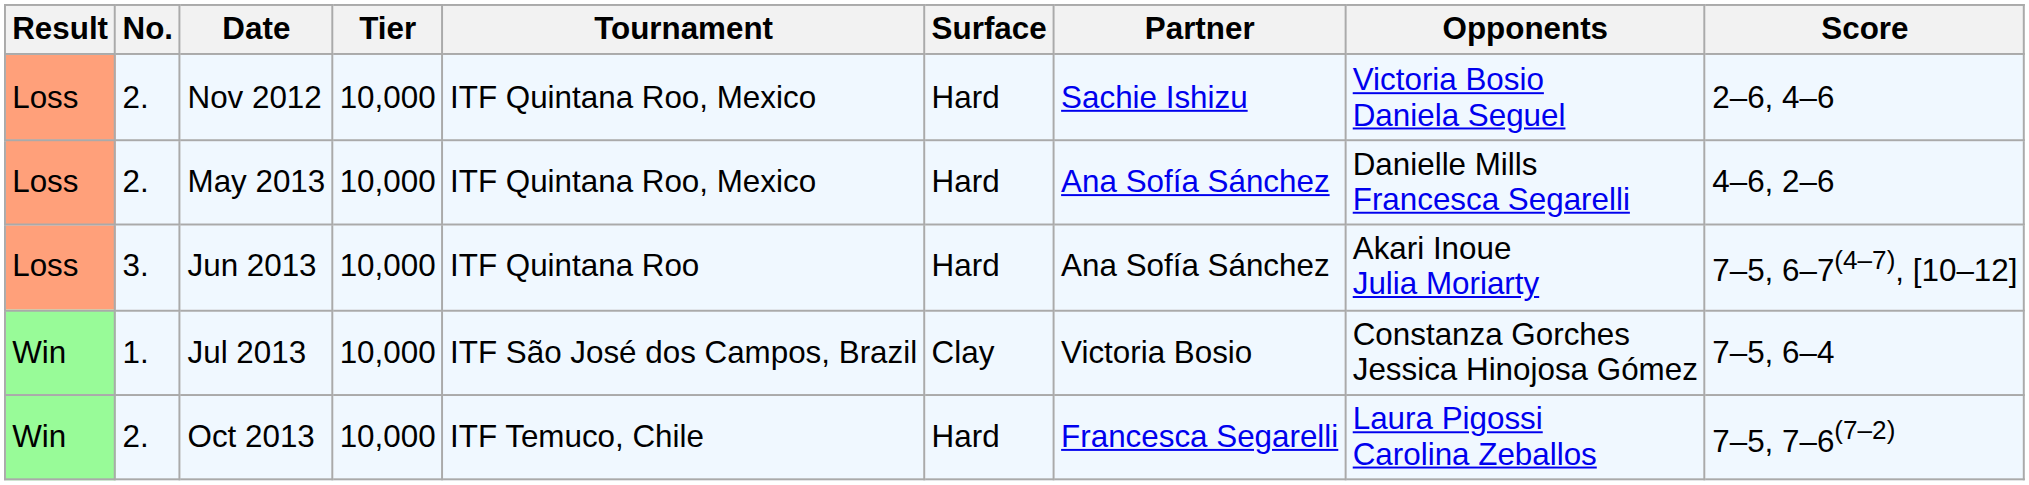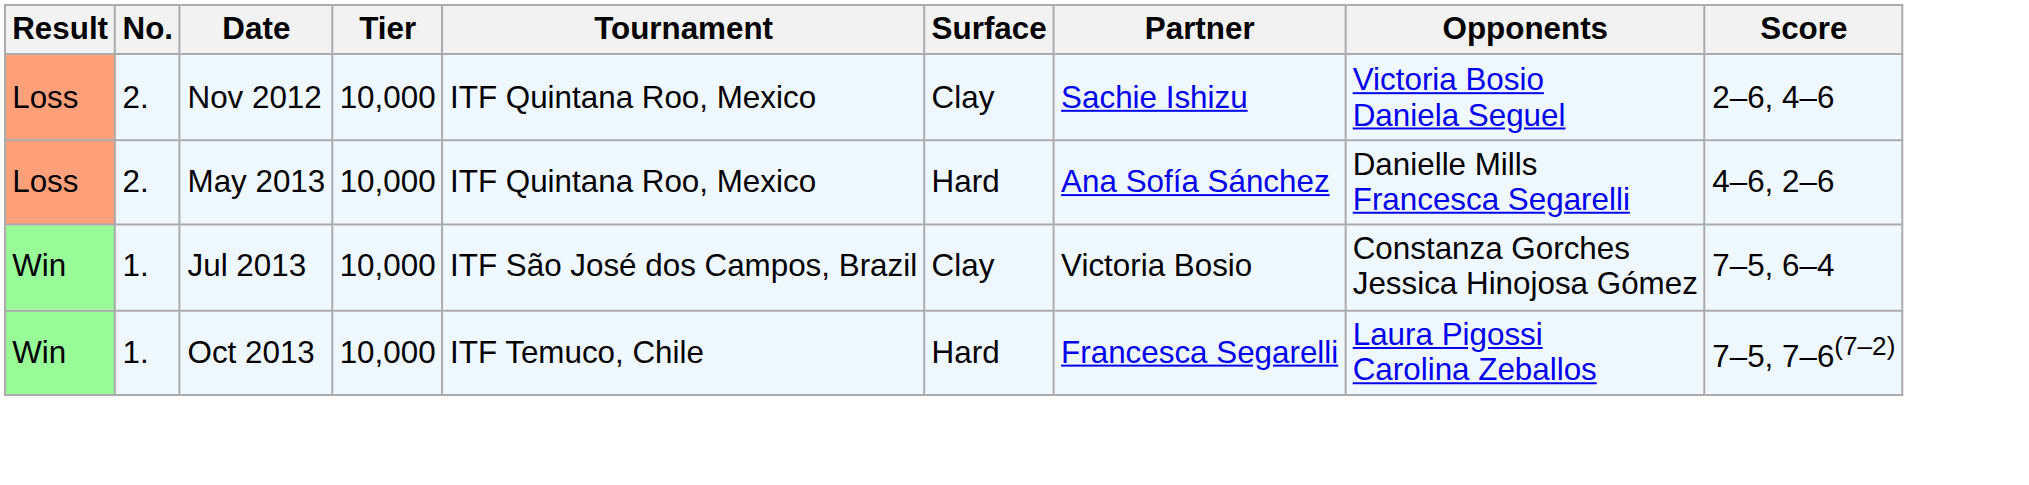Nov 2012 | Surface: Hard -> Clay
- row: Loss | 3. | Jun 2013 | 10,000 | ITF Quintana Roo | Hard | Ana Sofía Sánchez | Akari Inoue Julia Moriarty | 7–5, 6–7(4–7), [10–12]
Oct 2013 | No.: 2. -> 1.
